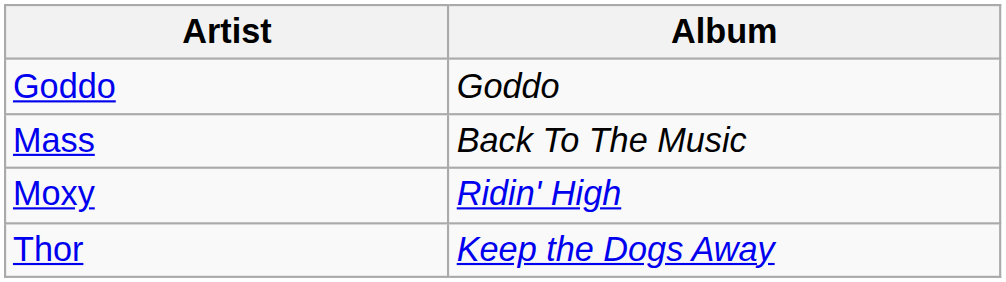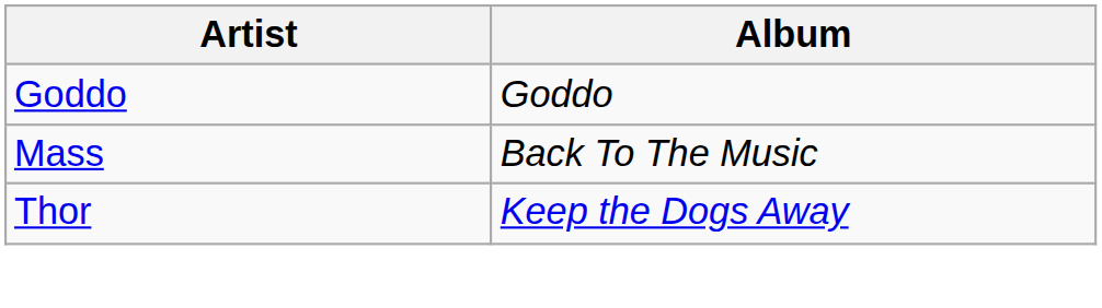- row: Moxy | Ridin' High
